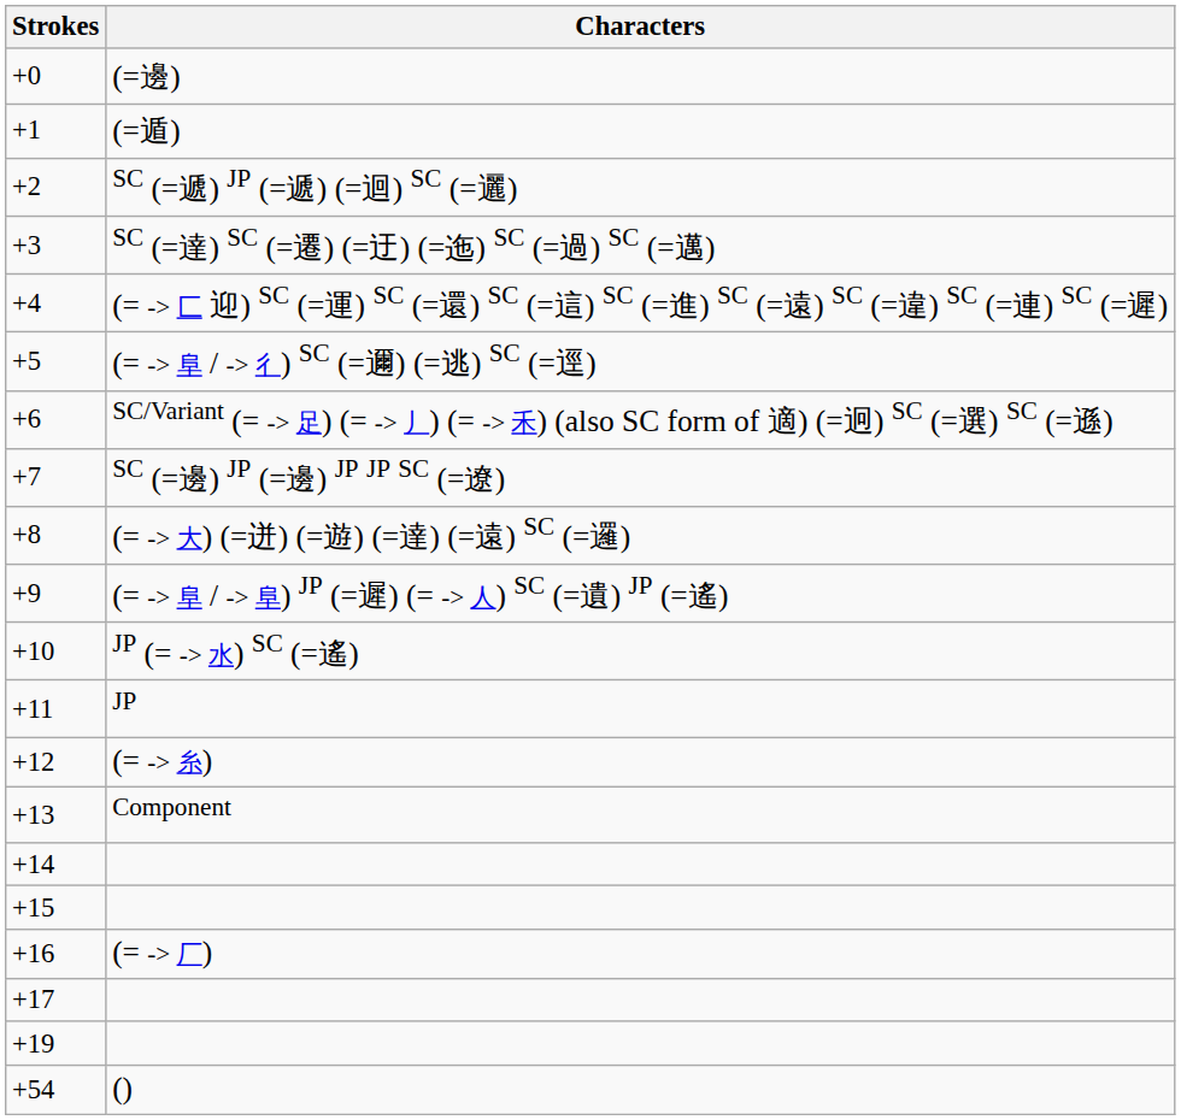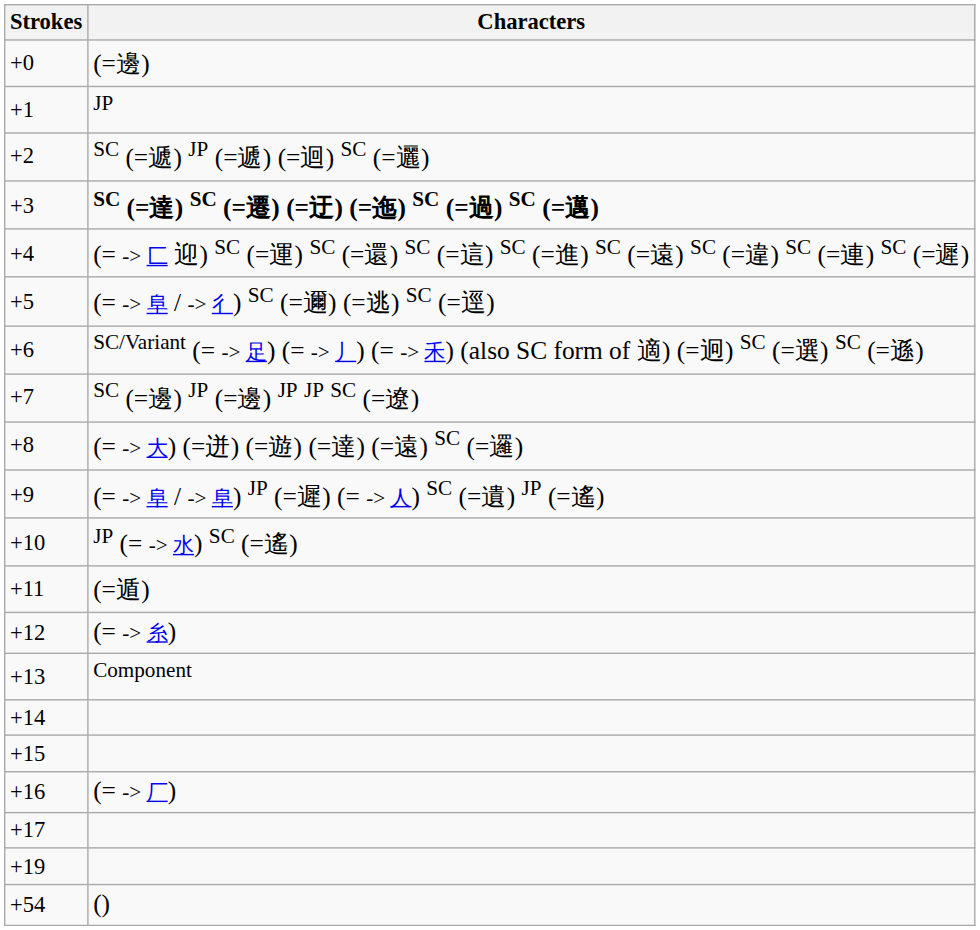+1 | Characters: (=遁) -> JP
+3 | Characters: normal -> bold
+11 | Characters: JP -> (=遁)
